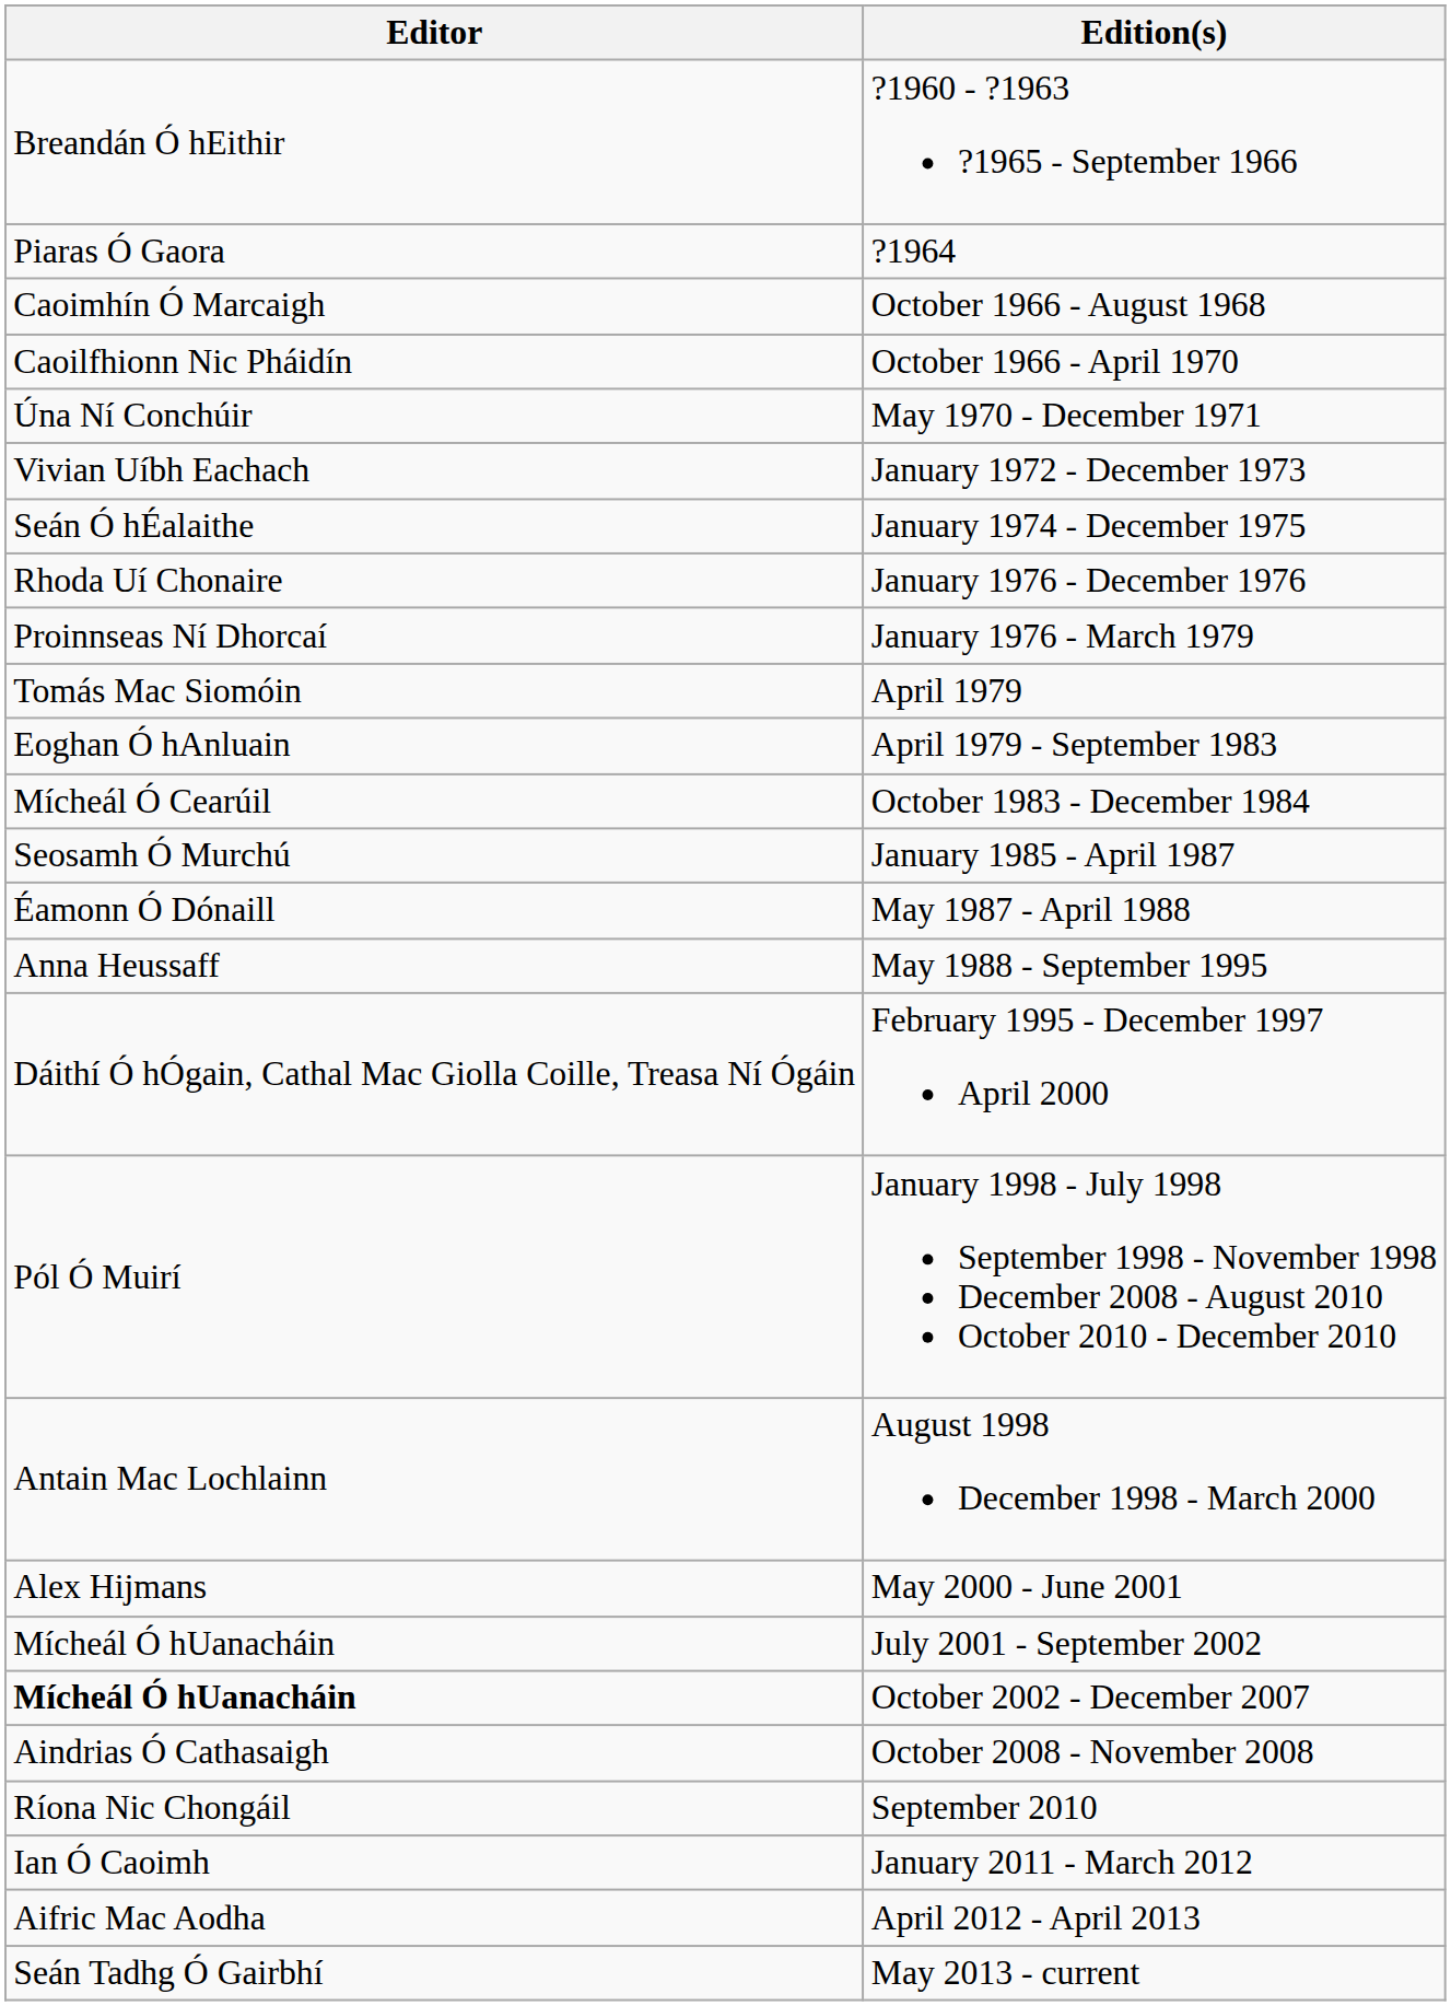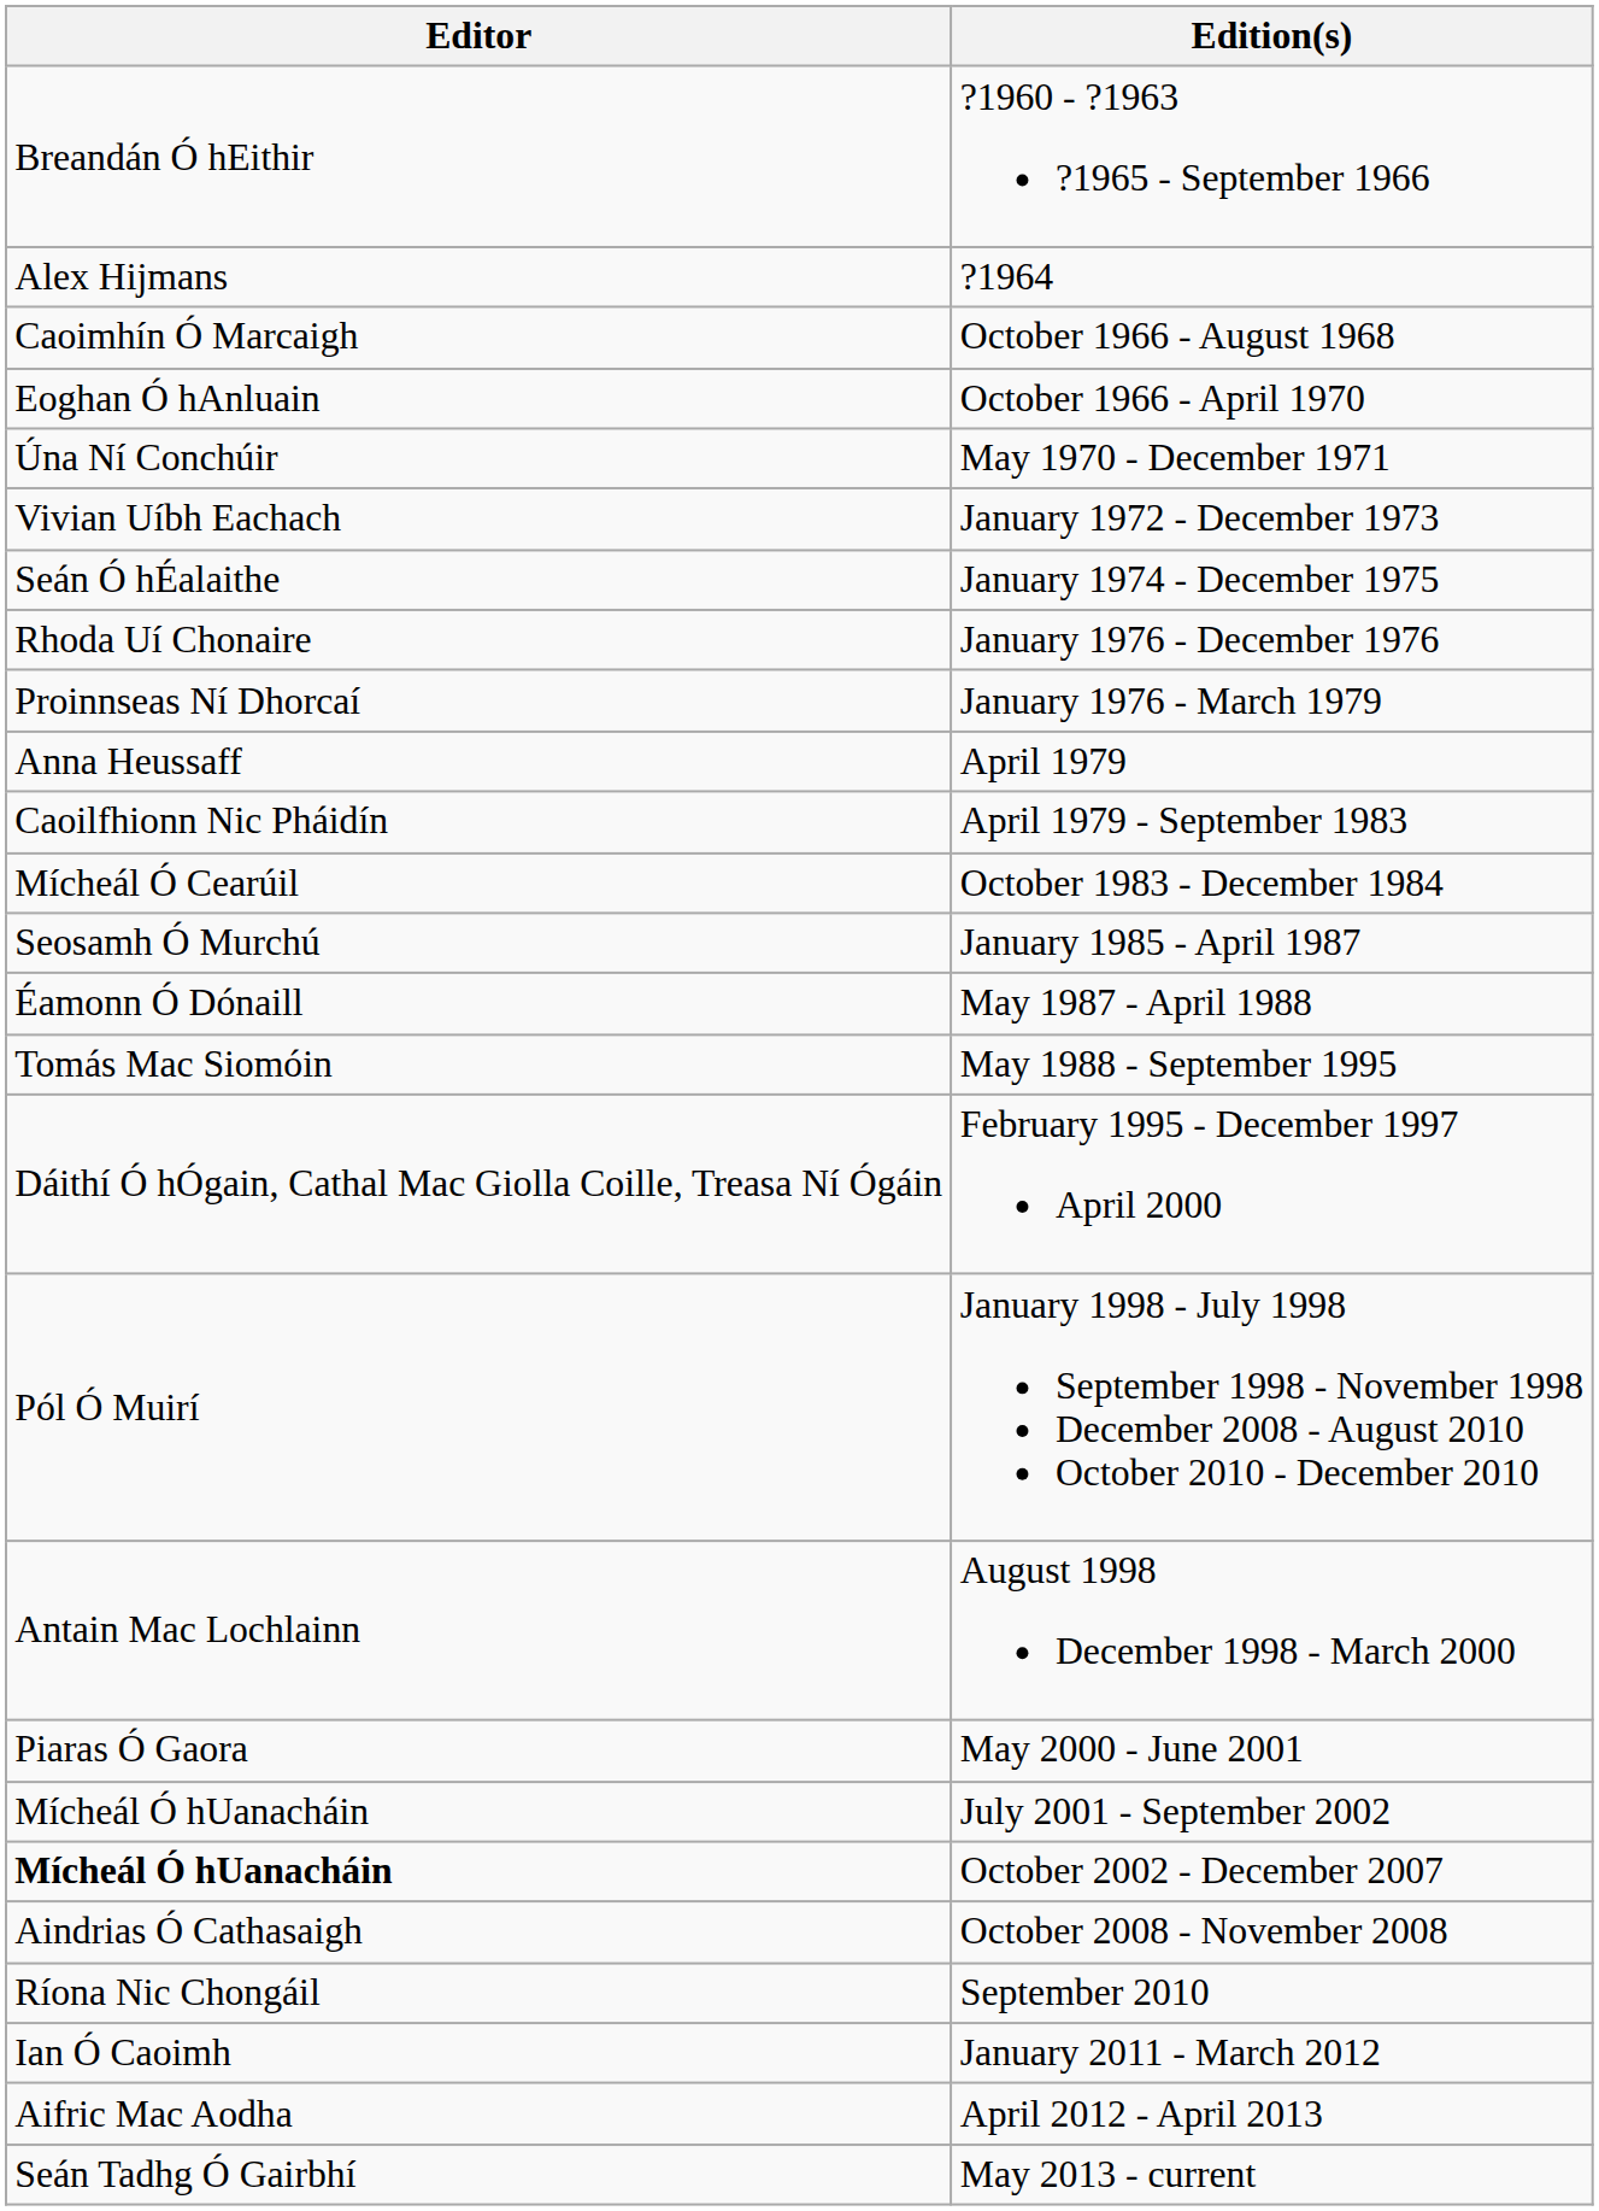?1964 | Editor: Piaras Ó Gaora -> Alex Hijmans
October 1966 - April 1970 | Editor: Caoilfhionn Nic Pháidín -> Eoghan Ó hAnluain
April 1979 | Editor: Tomás Mac Siomóin -> Anna Heussaff
April 1979 - September 1983 | Editor: Eoghan Ó hAnluain -> Caoilfhionn Nic Pháidín
May 1988 - September 1995 | Editor: Anna Heussaff -> Tomás Mac Siomóin
May 2000 - June 2001 | Editor: Alex Hijmans -> Piaras Ó Gaora
